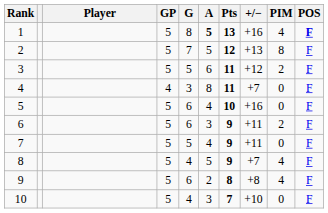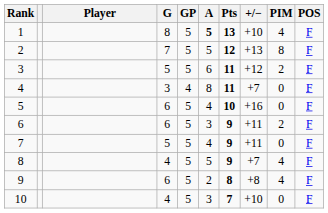columns swapped: GP <-> G
1 | +/−: +16 -> +10
1 | POS: bold -> normal
